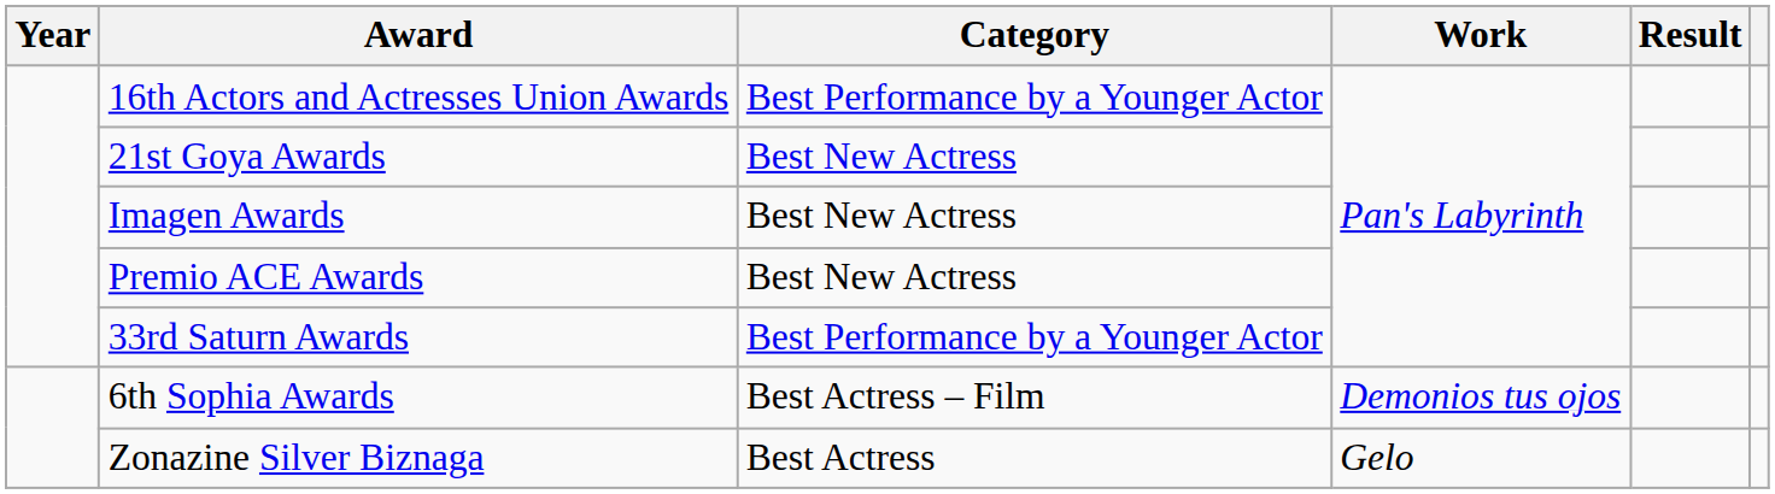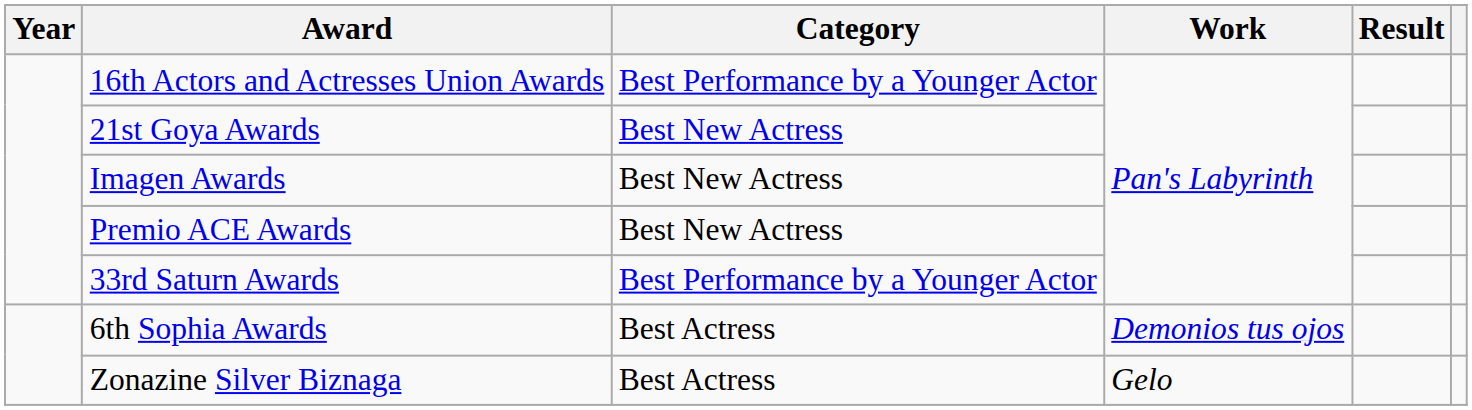6th Sophia Awards | Category: Best Actress – Film -> Best Actress
